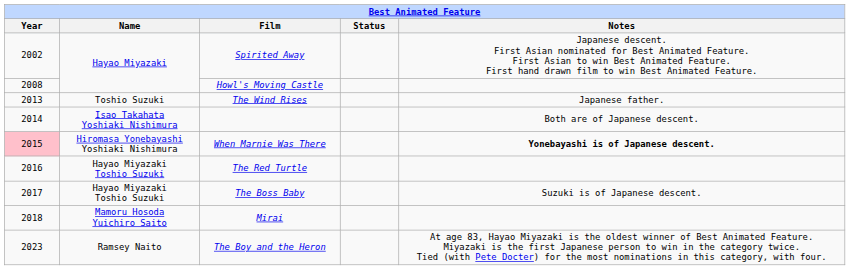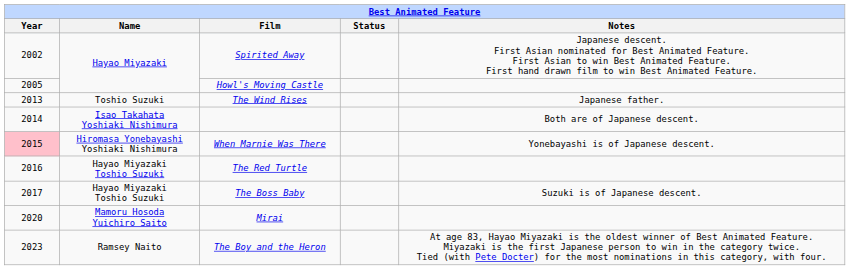Howl's Moving Castle | Year: 2008 -> 2005
When Marnie Was There | Notes: bold -> normal
Mirai | Year: 2018 -> 2020
